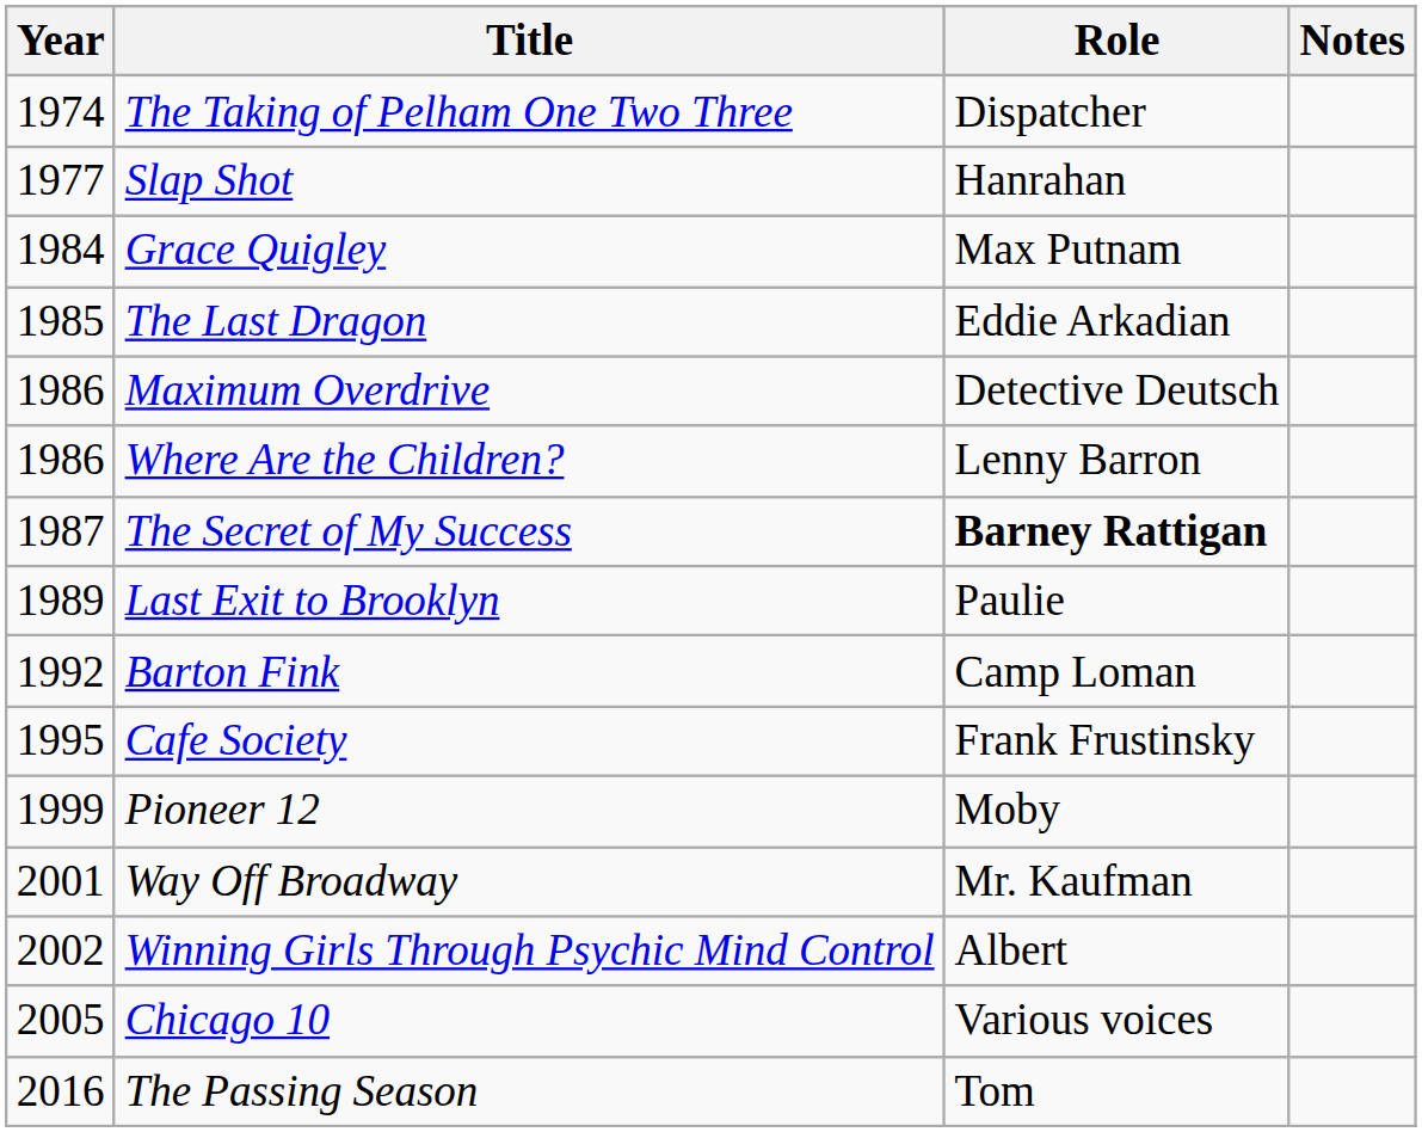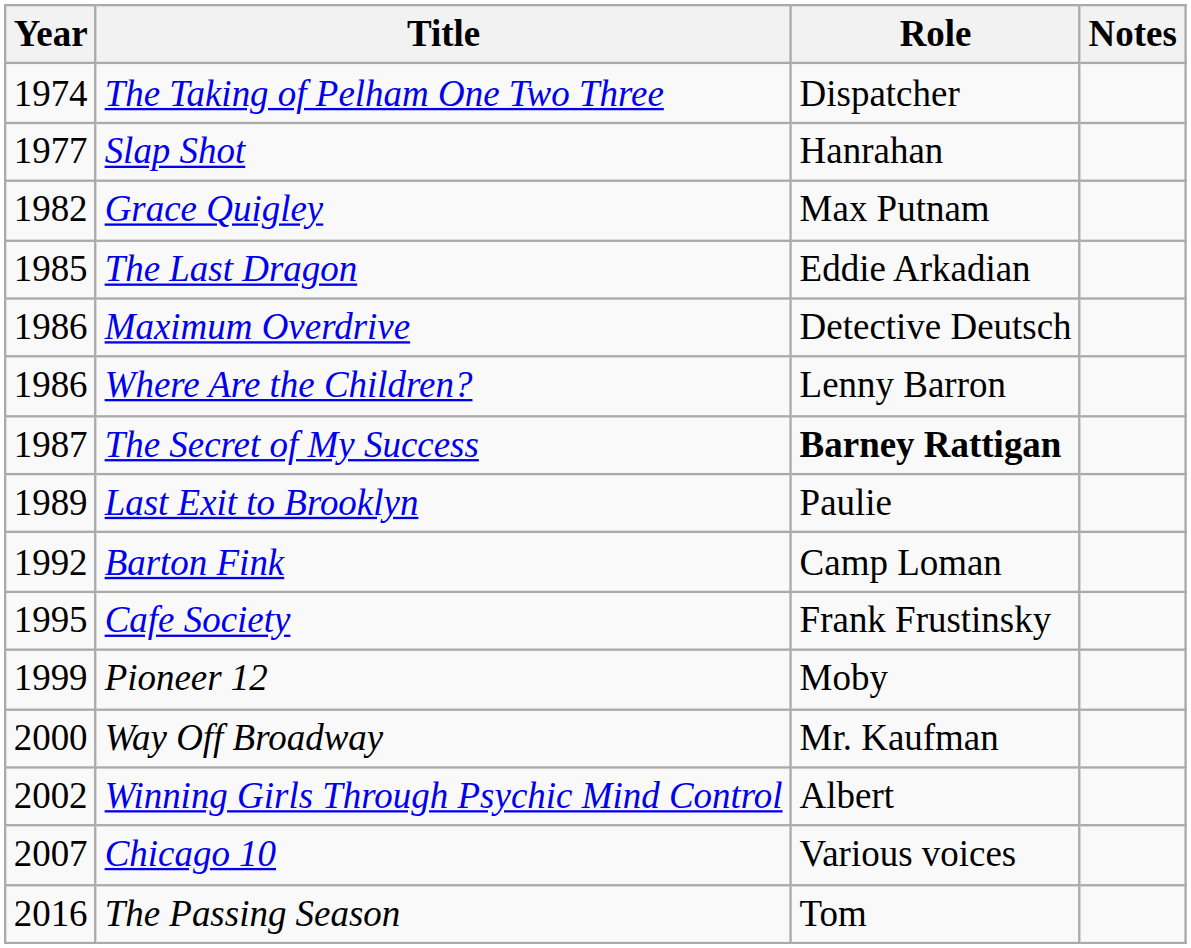Grace Quigley | Year: 1984 -> 1982
Way Off Broadway | Year: 2001 -> 2000
Chicago 10 | Year: 2005 -> 2007
